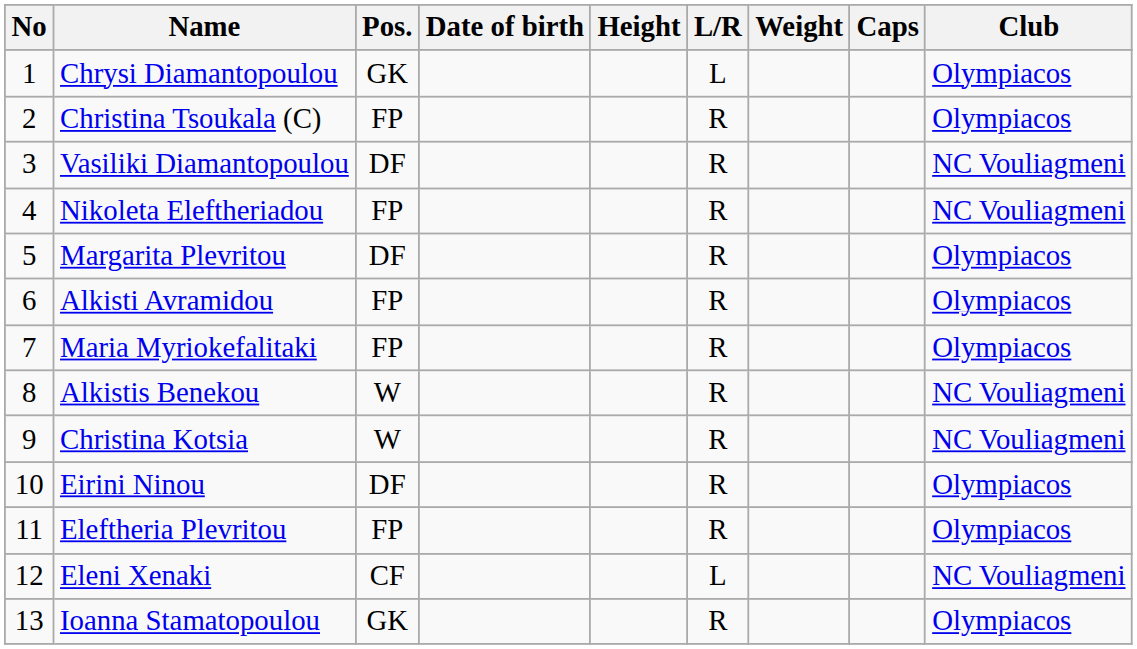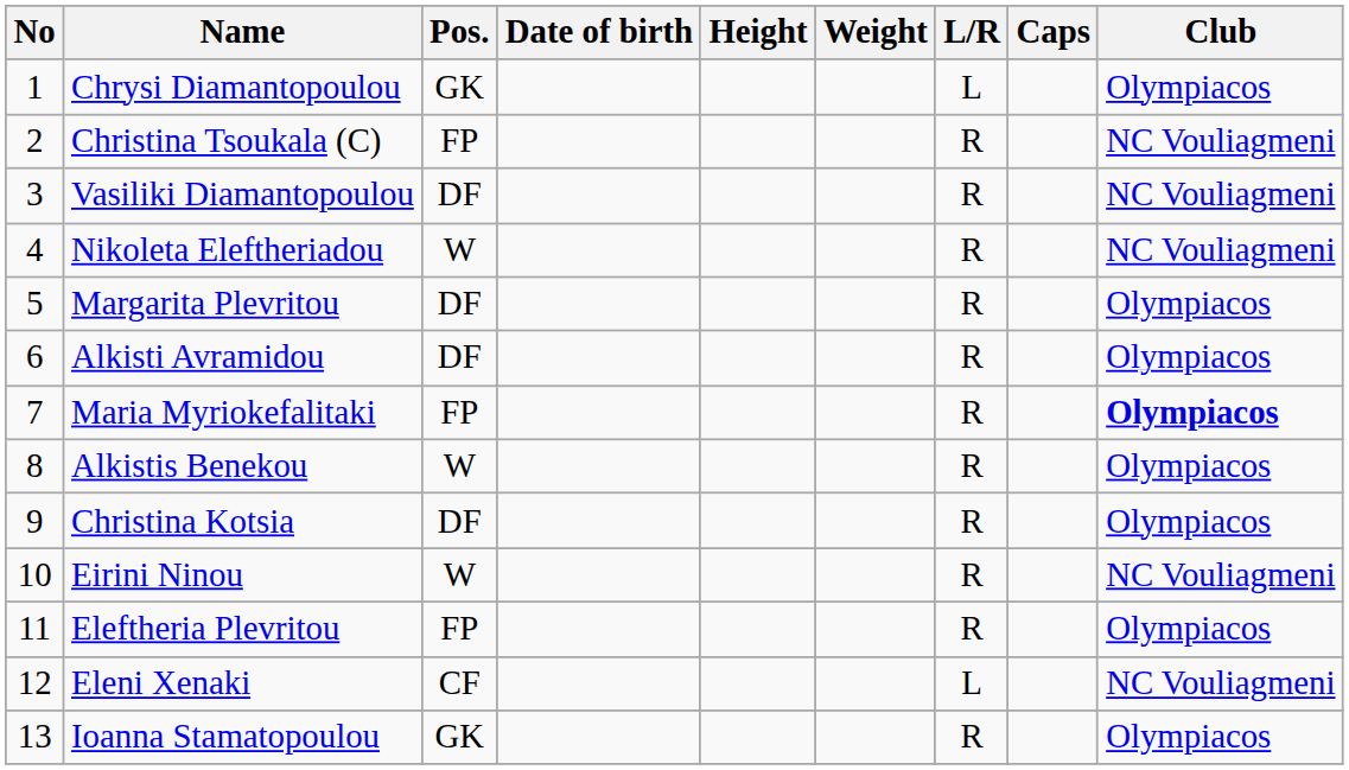columns swapped: Weight <-> L/R
Christina Tsoukala (C) | Club: Olympiacos -> NC Vouliagmeni
Nikoleta Eleftheriadou | Pos.: FP -> W
Alkisti Avramidou | Pos.: FP -> DF
Maria Myriokefalitaki | Club: normal -> bold
Alkistis Benekou | Club: NC Vouliagmeni -> Olympiacos
Christina Kotsia | Pos.: W -> DF
Christina Kotsia | Club: NC Vouliagmeni -> Olympiacos
Eirini Ninou | Pos.: DF -> W
Eirini Ninou | Club: Olympiacos -> NC Vouliagmeni
